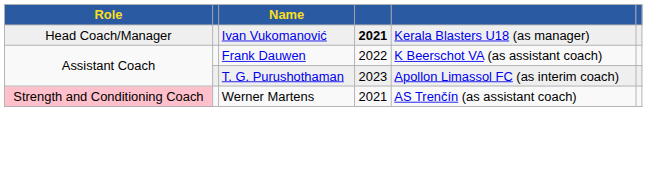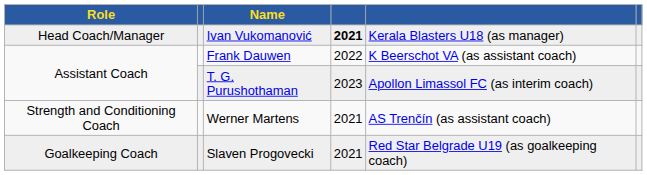Werner Martens | Role: pink background -> no background
+ row: Goalkeeping Coach | Slaven Progovecki | 2021 | Red Star Belgrade U19 (as goalkeeping coach)
